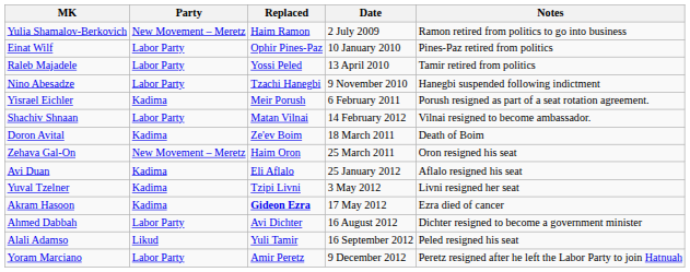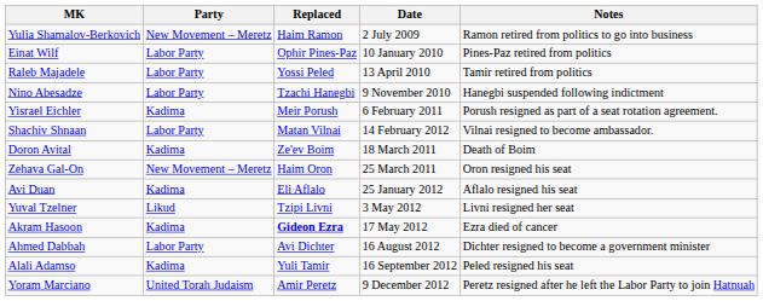Yuval Tzelner | Party: Kadima -> Likud
Alali Adamso | Party: Likud -> Kadima
Yoram Marciano | Party: Labor Party -> United Torah Judaism
